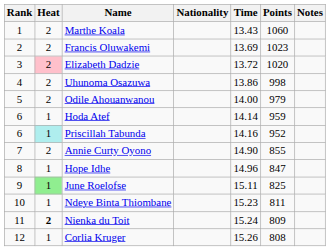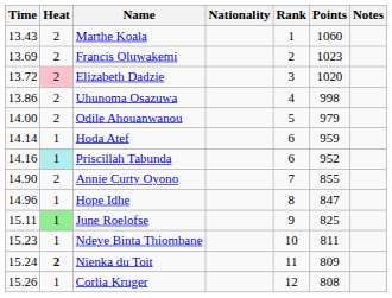columns swapped: Rank <-> Time
